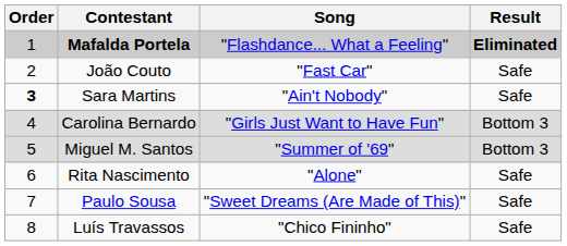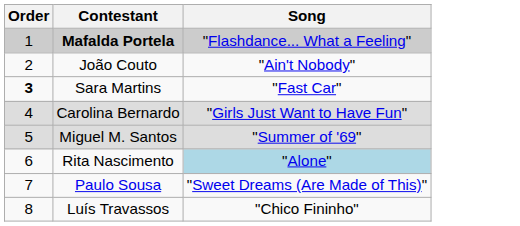- column: Result | Eliminated | Safe | Safe | Bottom 3 | Bottom 3 | Safe | Safe | Safe
João Couto | Song: "Fast Car" -> "Ain't Nobody"
Sara Martins | Song: "Ain't Nobody" -> "Fast Car"
Rita Nascimento | Song: no background -> lightblue background
